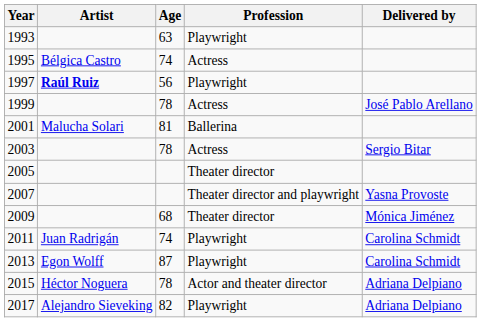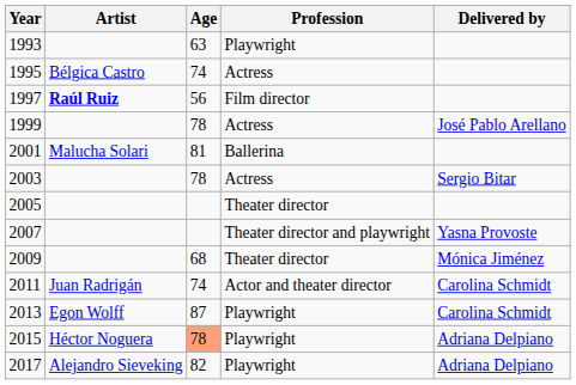1997 | Profession: Playwright -> Film director
2011 | Profession: Playwright -> Actor and theater director
2015 | Age: no background -> lightsalmon background
2015 | Profession: Actor and theater director -> Playwright
